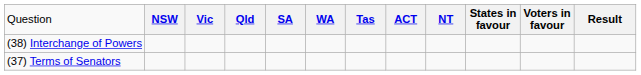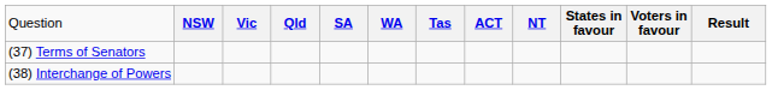rows swapped: (37) Terms of Senators <-> (38) Interchange of Powers
